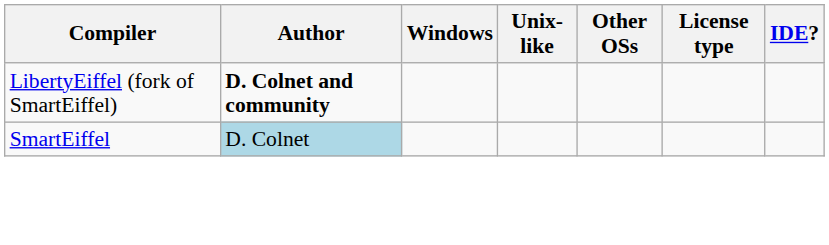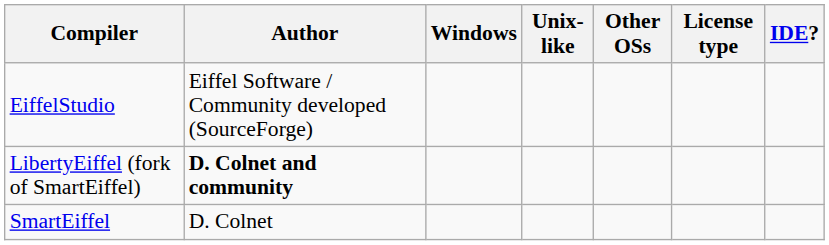+ row: EiffelStudio | Eiffel Software / Community developed (SourceForge)
SmartEiffel | Author: lightblue background -> no background
